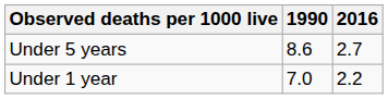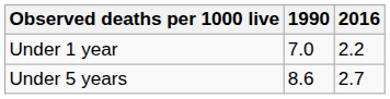rows swapped: Under 5 years <-> Under 1 year
